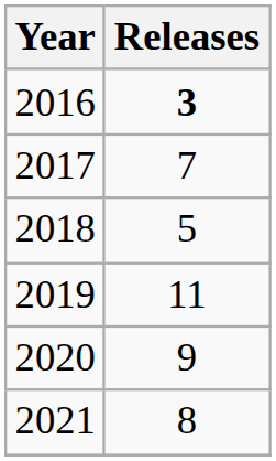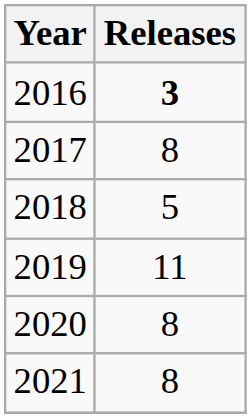2017 | Releases: 7 -> 8
2020 | Releases: 9 -> 8
